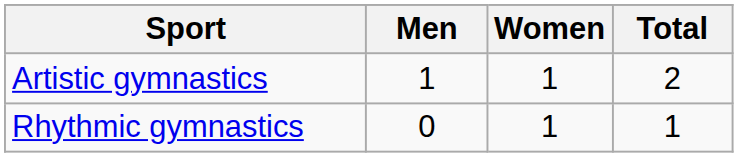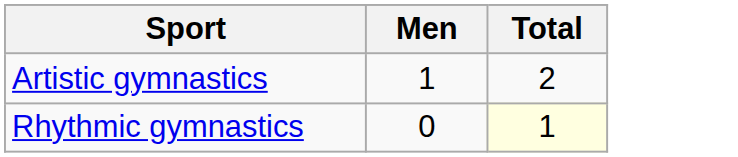- column: Women | 1 | 1
Rhythmic gymnastics | Total: no background -> lightyellow background
